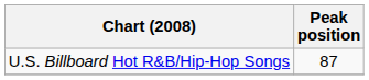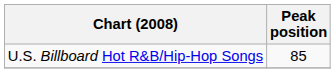U.S. Billboard Hot R&B/Hip-Hop Songs | Peak position: 87 -> 85
